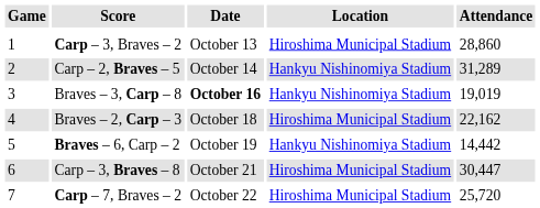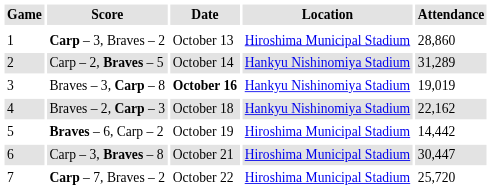Braves – 2, Carp – 3 | Location: Hiroshima Municipal Stadium -> Hankyu Nishinomiya Stadium
Braves – 6, Carp – 2 | Location: Hankyu Nishinomiya Stadium -> Hiroshima Municipal Stadium
